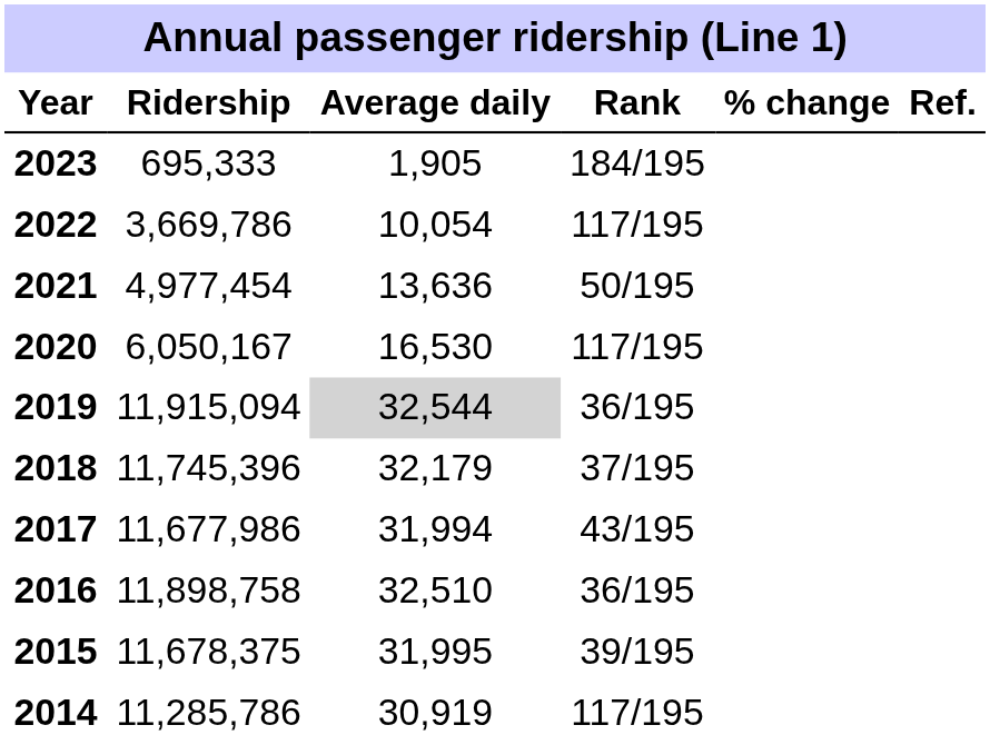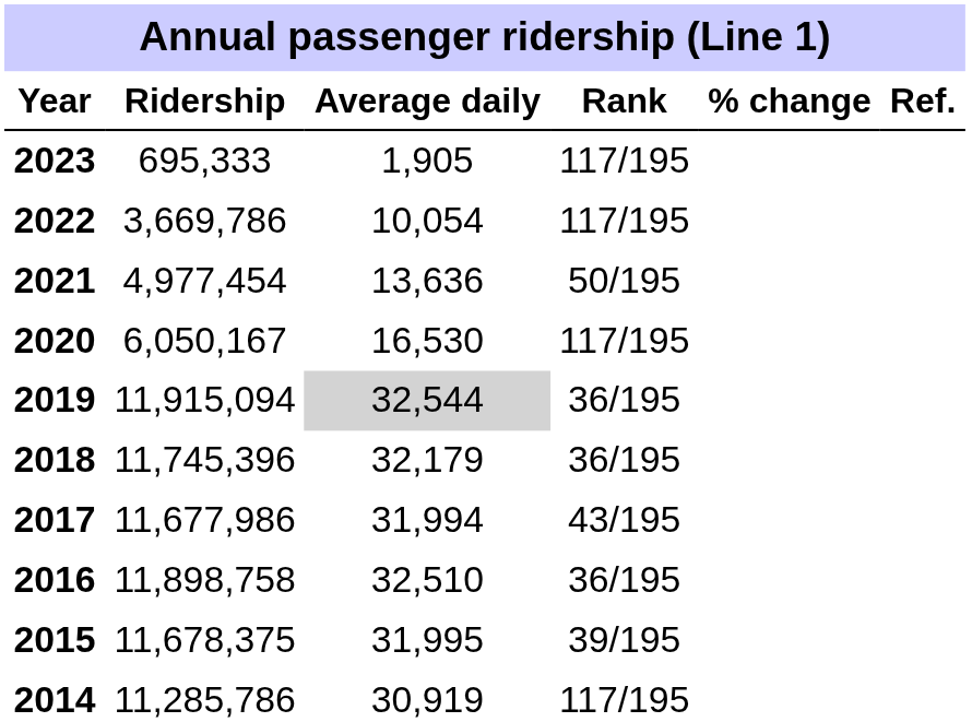2023 | Rank: 184/195 -> 117/195
2018 | Rank: 37/195 -> 36/195
